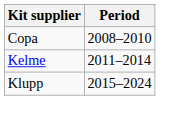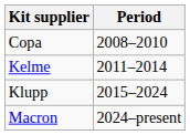+ row: Macron | 2024–present
